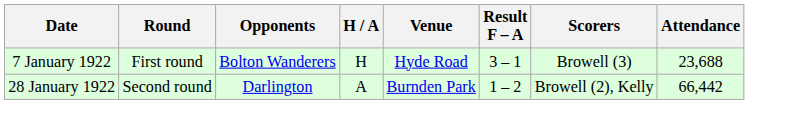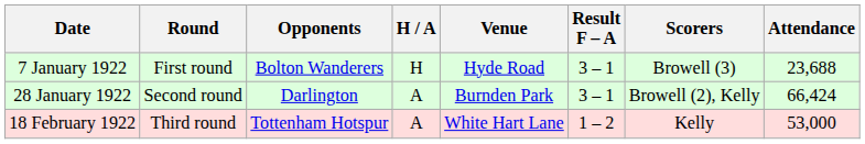28 January 1922 | Result F – A: 1 – 2 -> 3 – 1
28 January 1922 | Attendance: 66,442 -> 66,424
+ row: 18 February 1922 | Third round | Tottenham Hotspur | A | White Hart Lane | 1 – 2 | Kelly | 53,000
